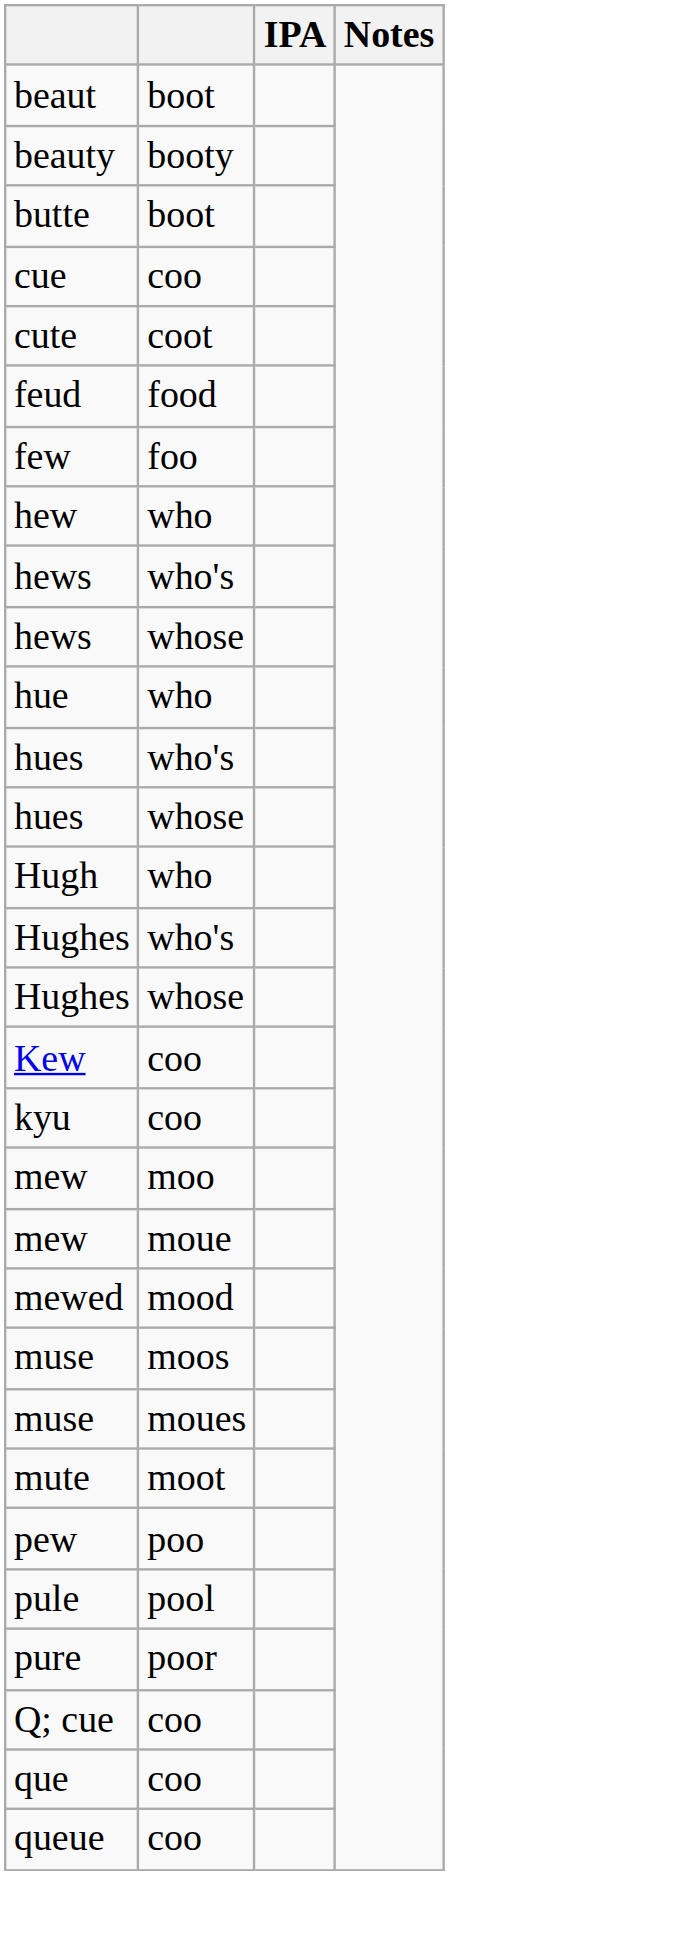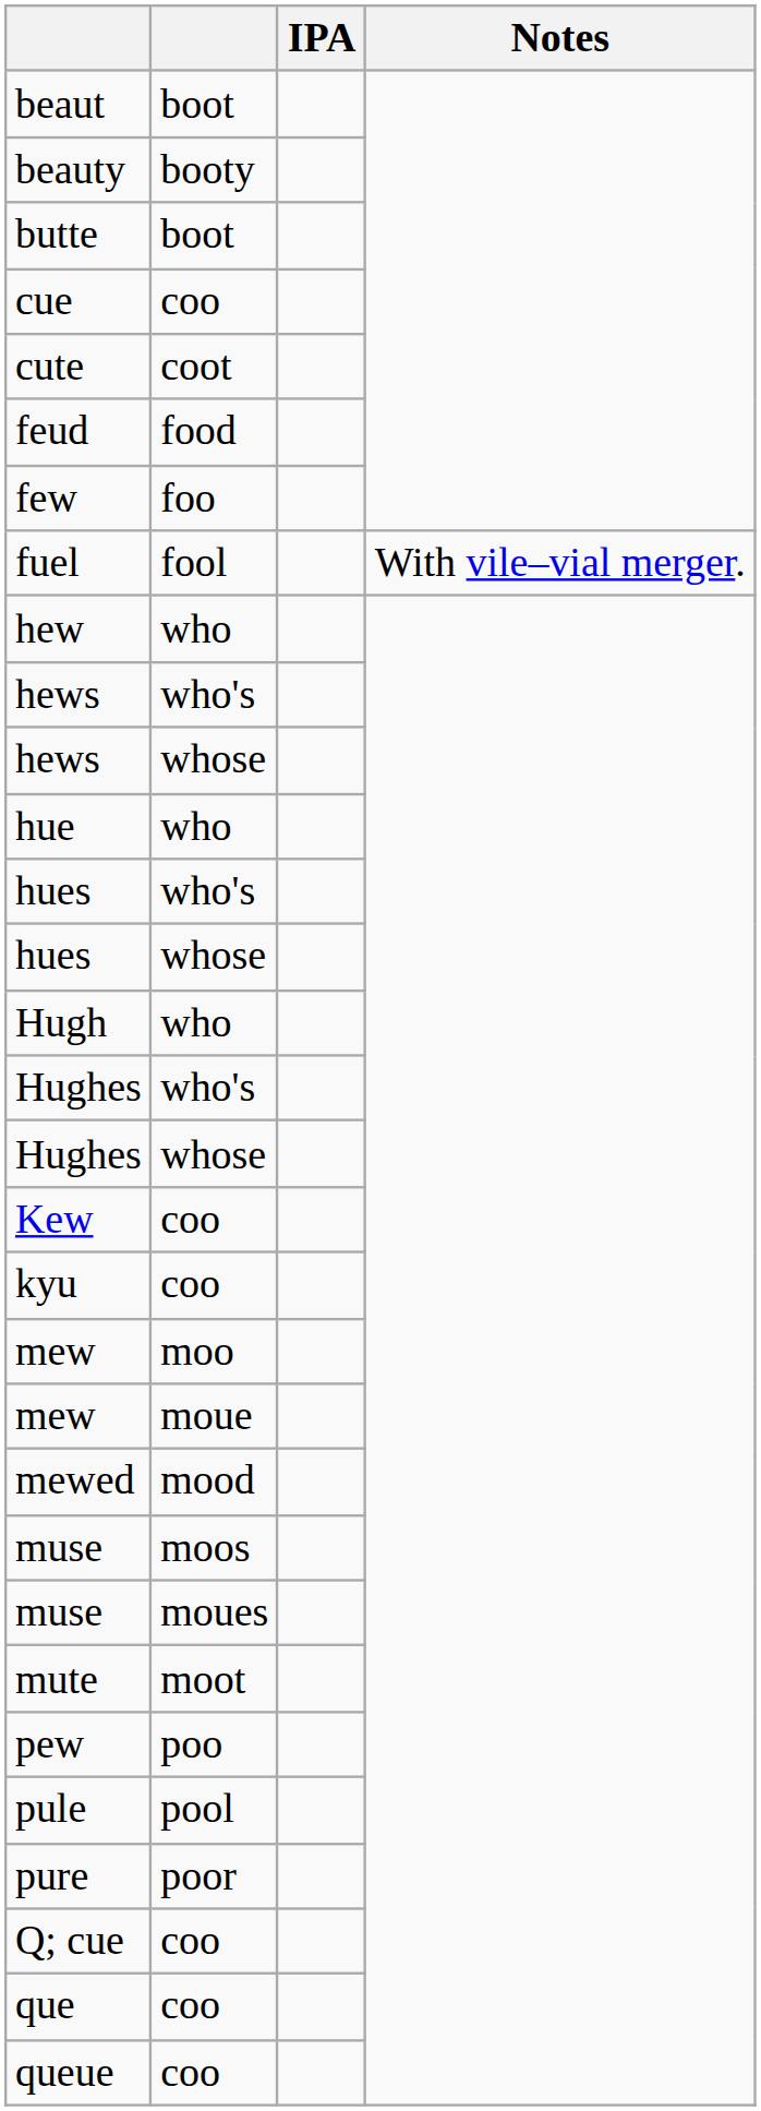+ row: fuel | fool | With vile–vial merger.
